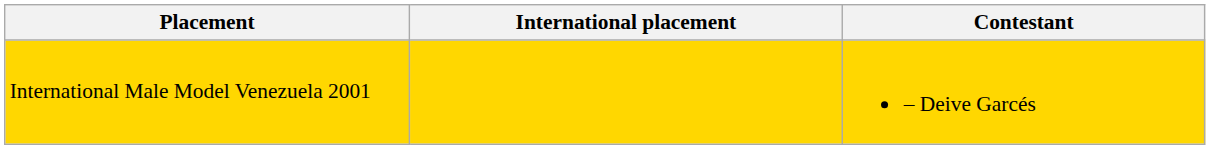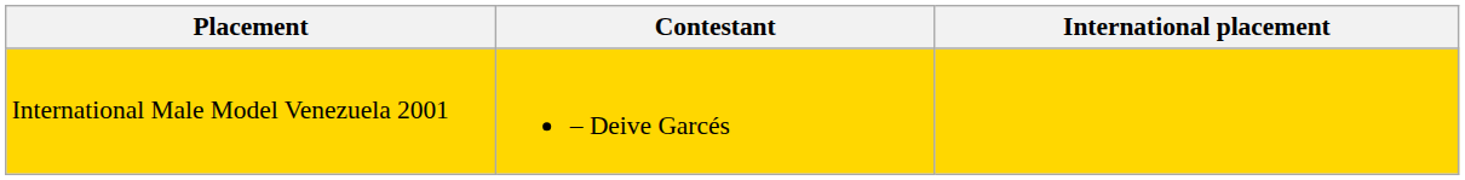columns swapped: Contestant <-> International placement
